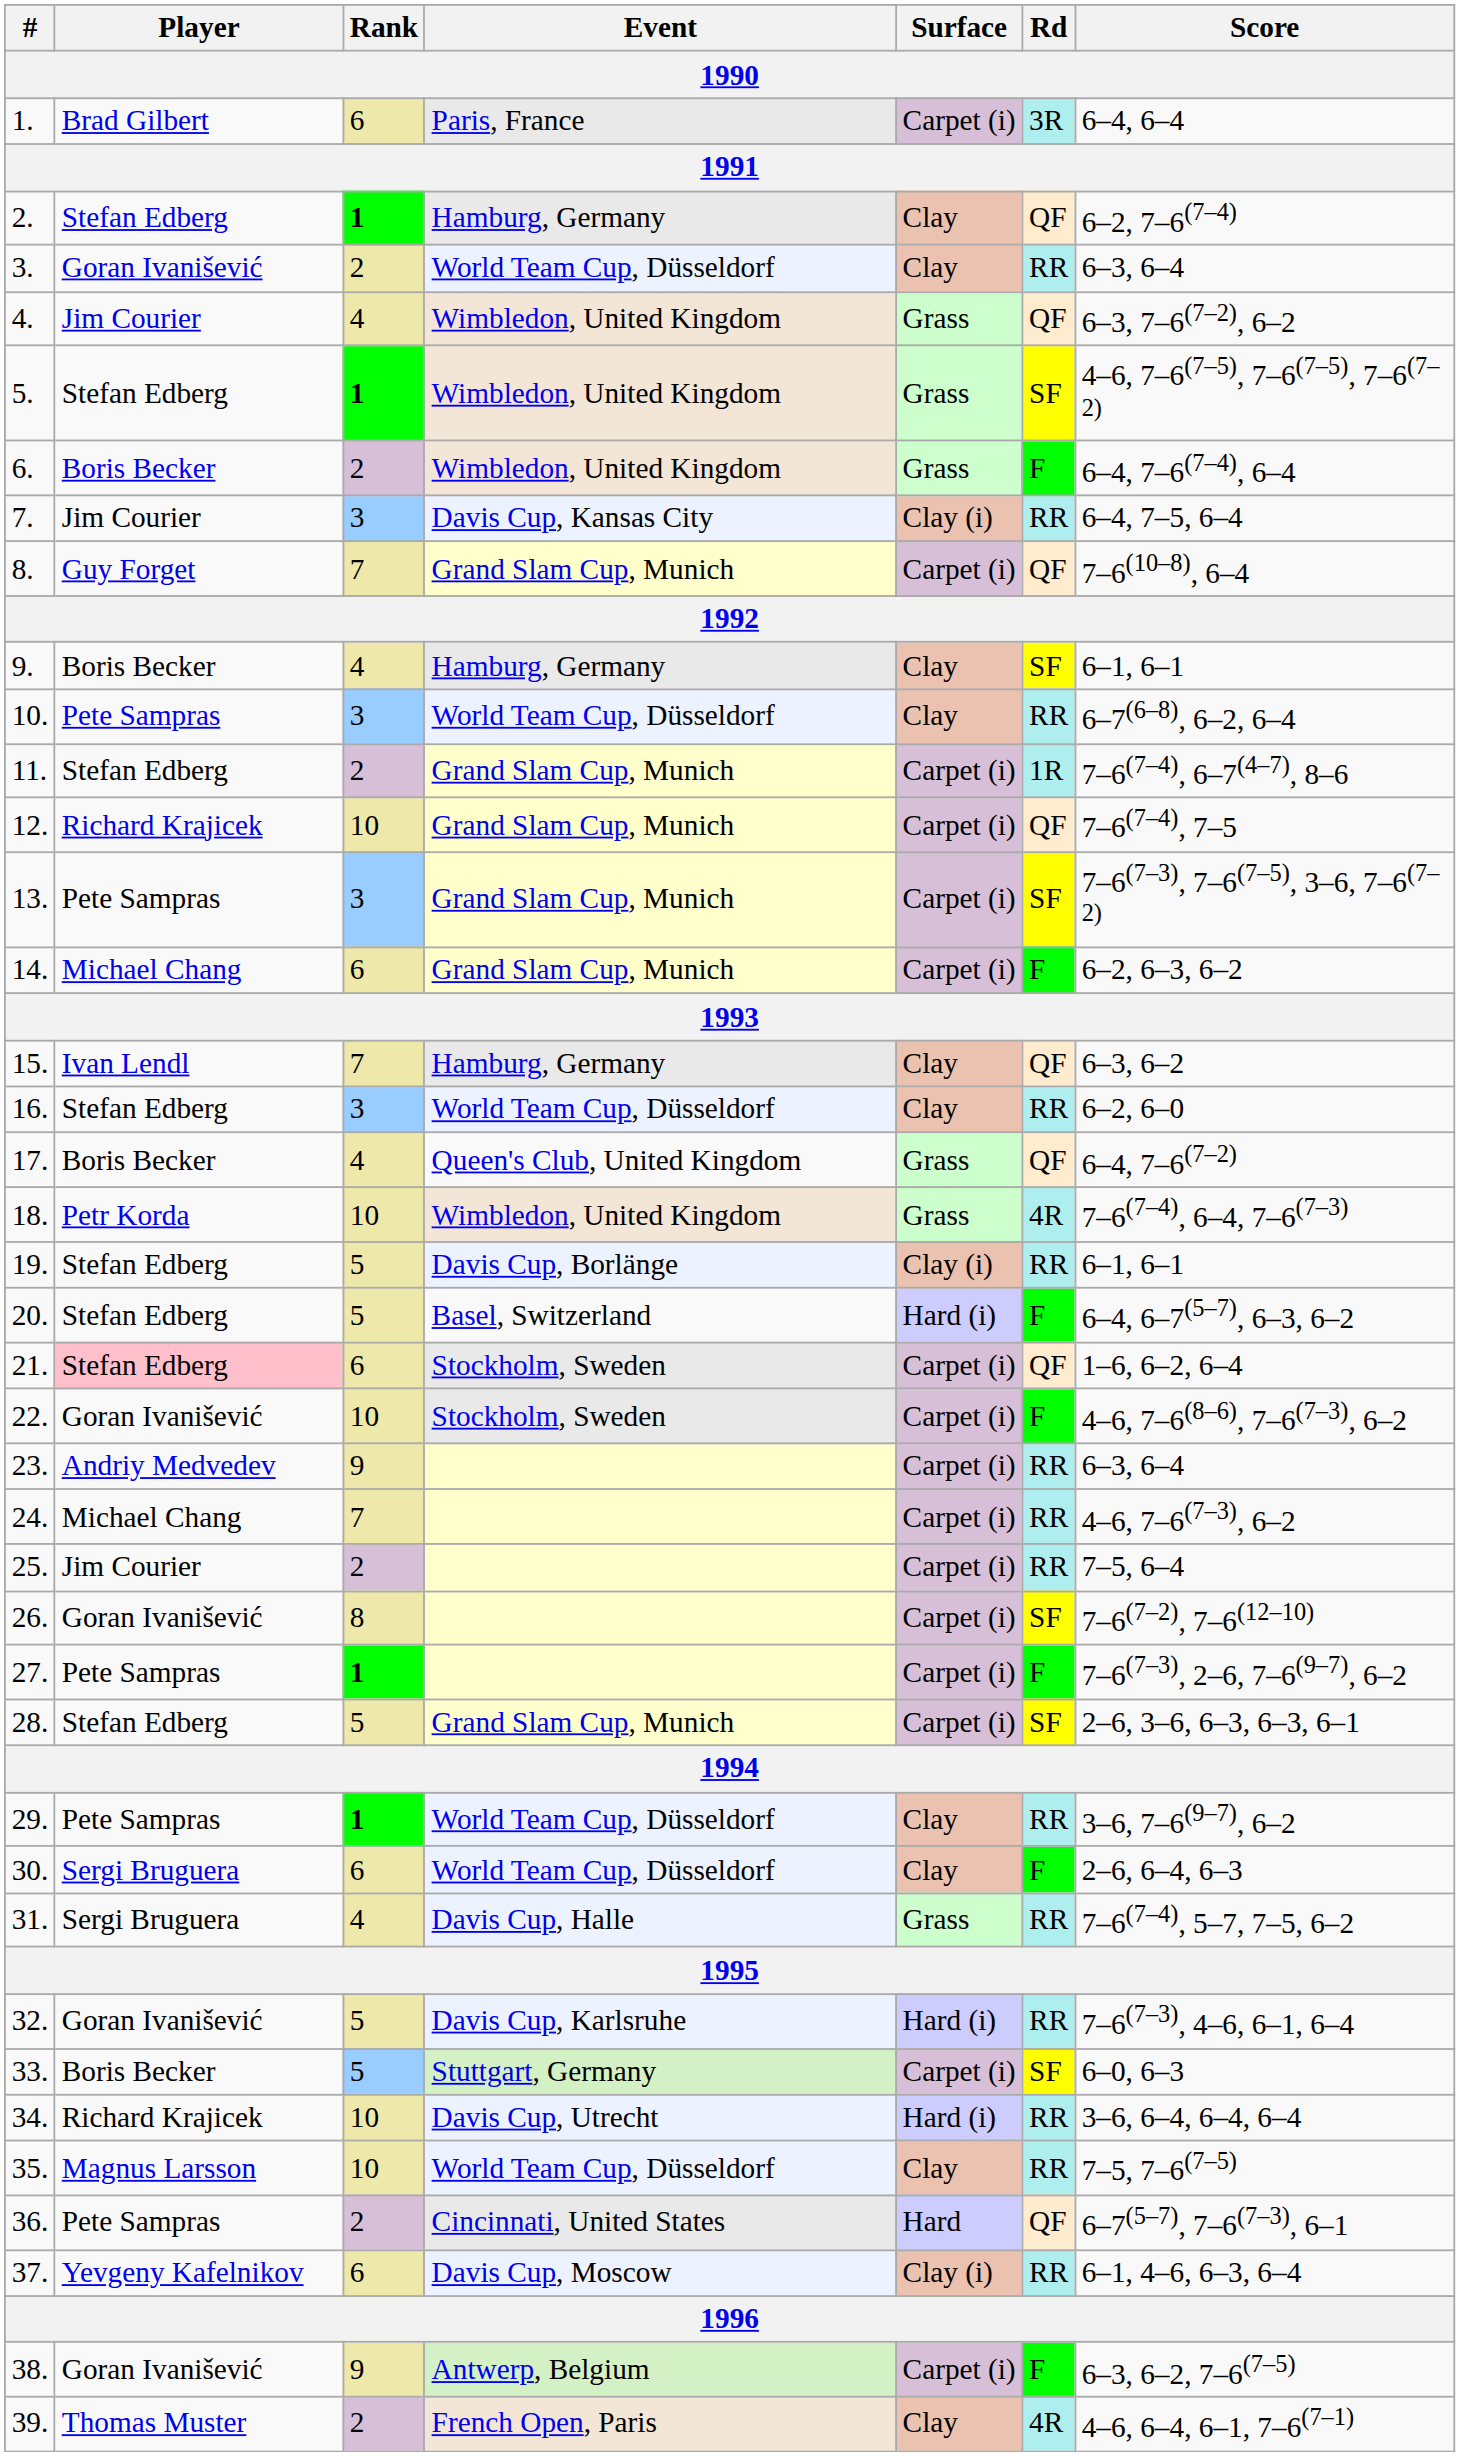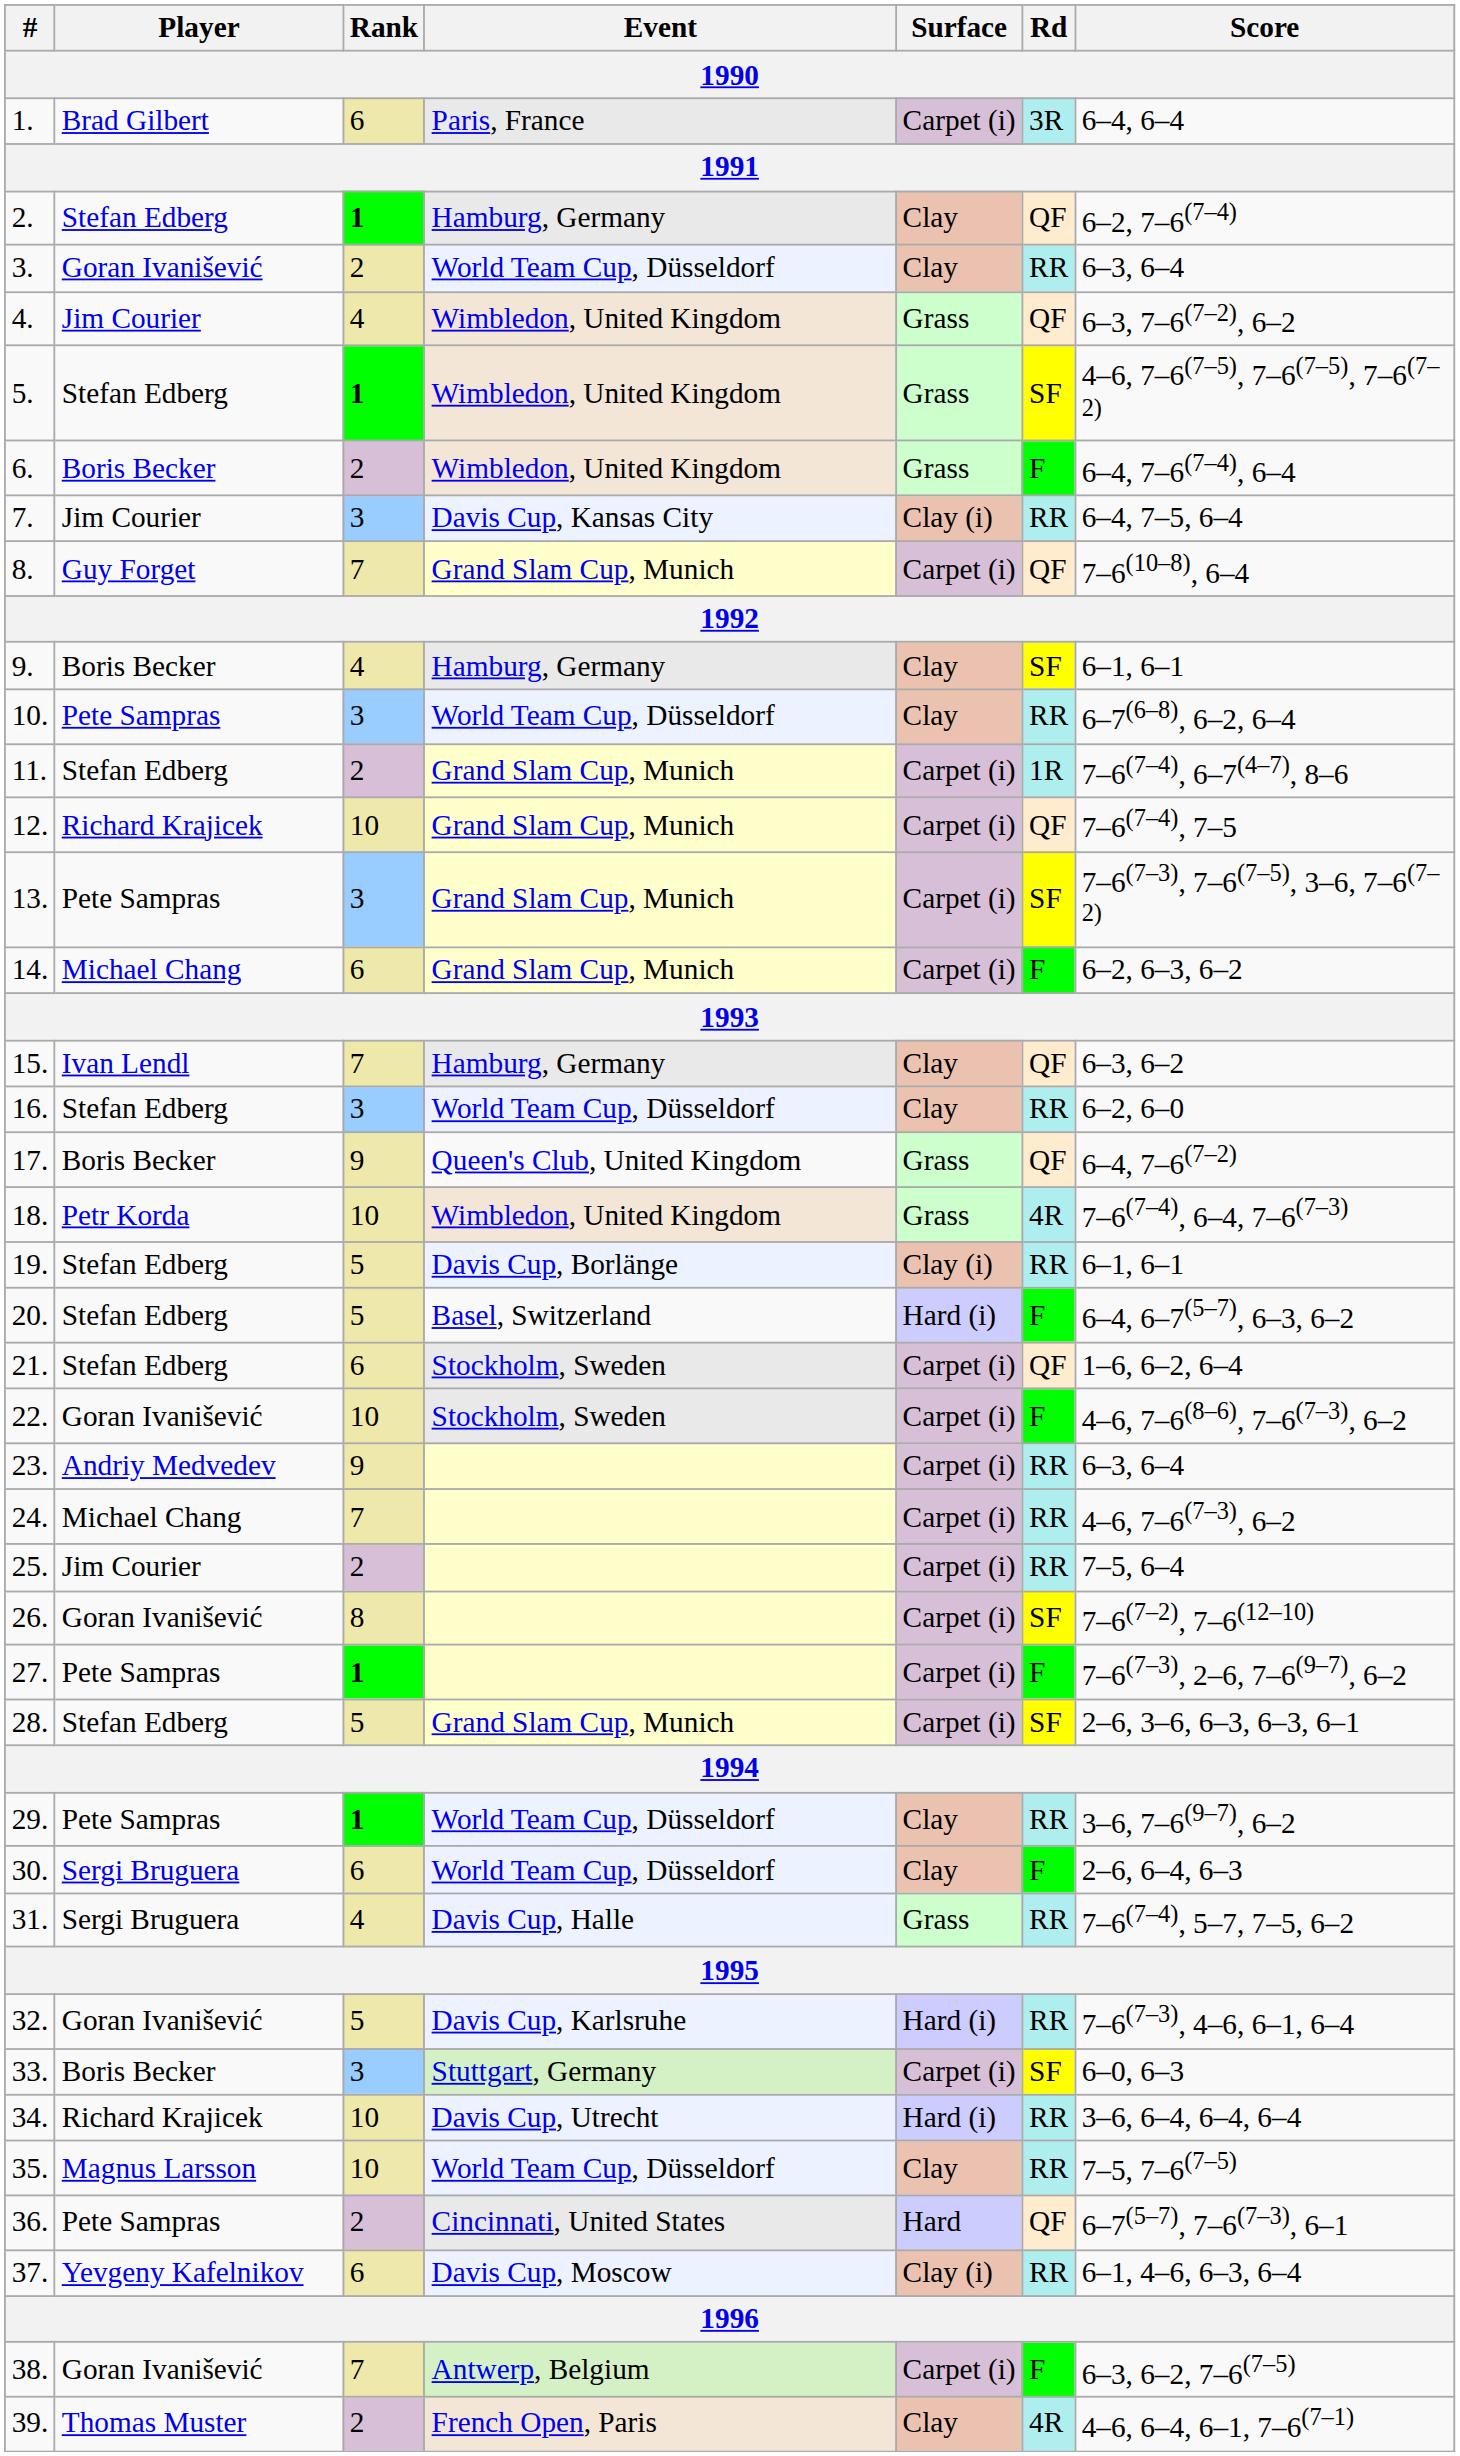17. | Rank: 4 -> 9
21. | Player: pink background -> no background
33. | Rank: 5 -> 3
38. | Rank: 9 -> 7
